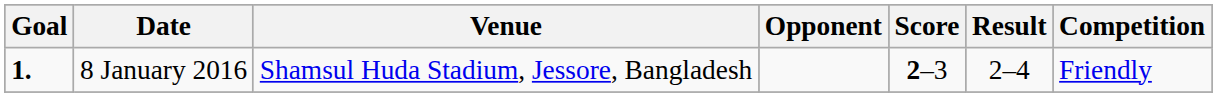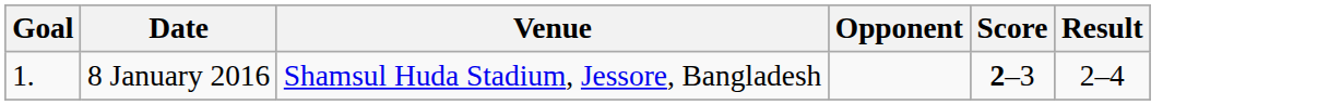- column: Competition | Friendly
8 January 2016 | Goal: bold -> normal
